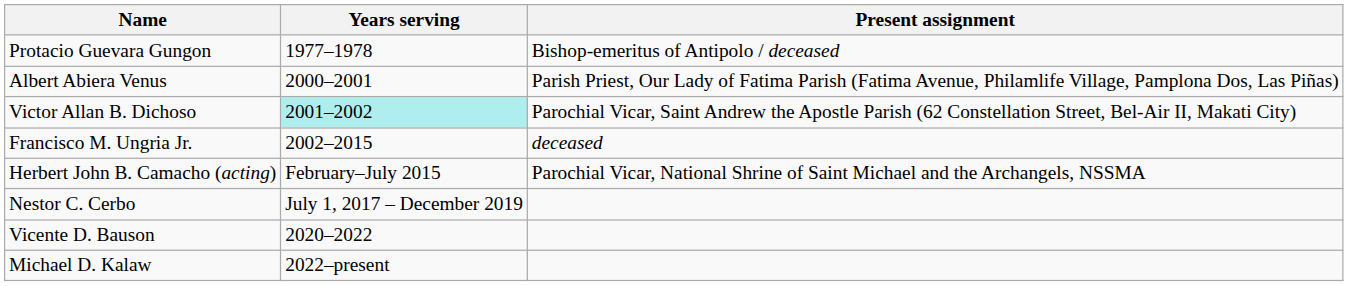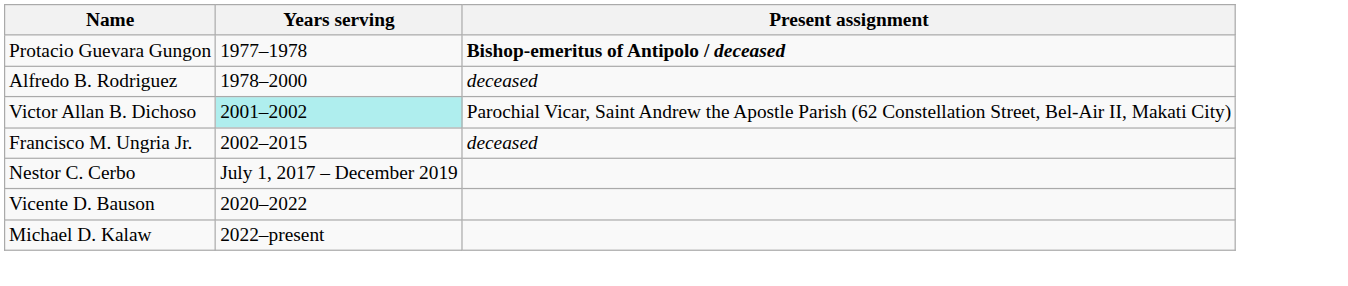Protacio Guevara Gungon | Present assignment: normal -> bold
+ row: Alfredo B. Rodriguez | 1978–2000 | deceased
- row: Albert Abiera Venus | 2000–2001 | Parish Priest, Our Lady of Fatima Parish (Fatima Avenue, Philamlife Village, Pamplona Dos, Las Piñas)
- row: Herbert John B. Camacho (acting) | February–July 2015 | Parochial Vicar, National Shrine of Saint Michael and the Archangels, NSSMA
